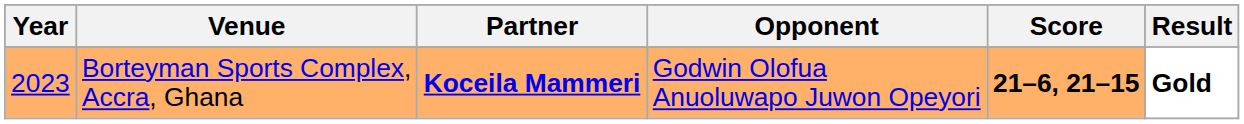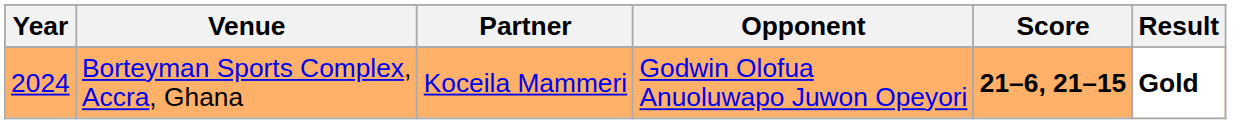Borteyman Sports Complex, Accra, Ghana | Year: 2023 -> 2024
Borteyman Sports Complex, Accra, Ghana | Partner: bold -> normal
